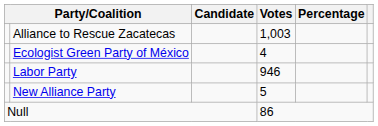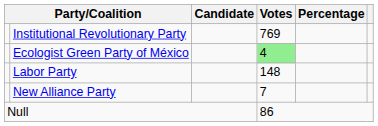- row: Alliance to Rescue Zacatecas | 1,003
+ row: Institutional Revolutionary Party | 769
Ecologist Green Party of México | Votes: no background -> lightgreen background
Labor Party | Votes: 946 -> 148
New Alliance Party | Votes: 5 -> 7
